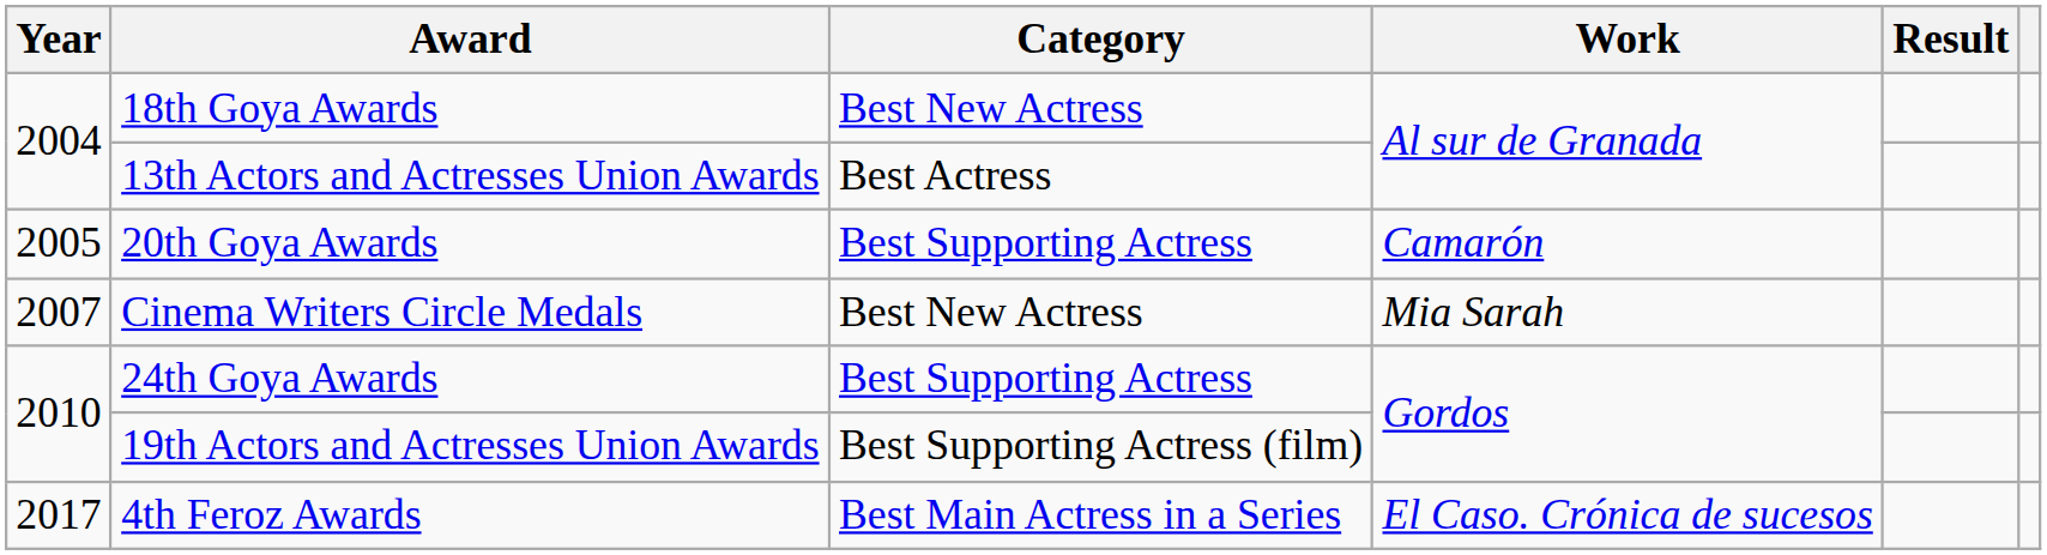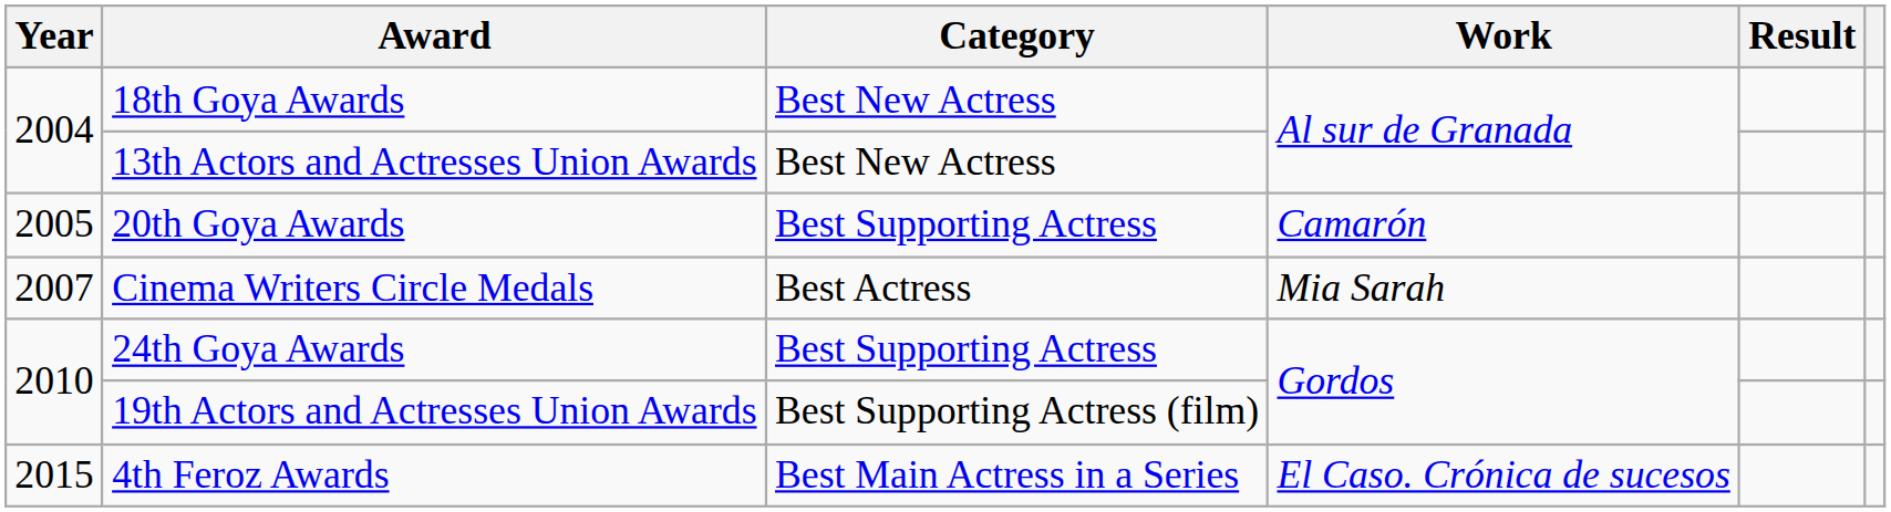13th Actors and Actresses Union Awards | Category: Best Actress -> Best New Actress
Cinema Writers Circle Medals | Category: Best New Actress -> Best Actress
4th Feroz Awards | Year: 2017 -> 2015
